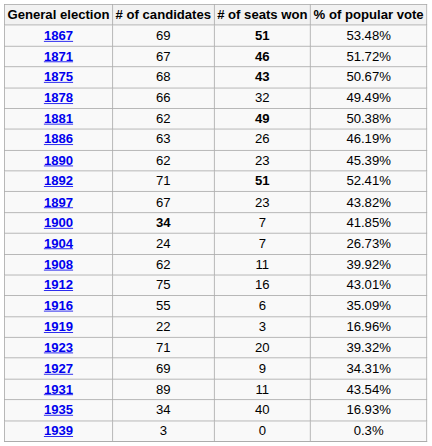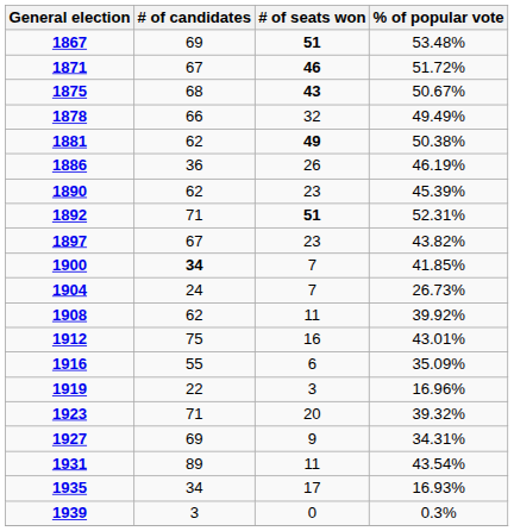1886 | # of candidates: 63 -> 36
1892 | % of popular vote: 52.41% -> 52.31%
1935 | # of seats won: 40 -> 17
